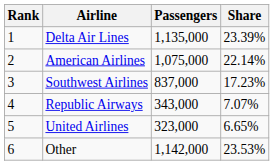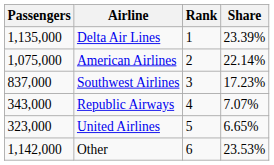columns swapped: Rank <-> Passengers
